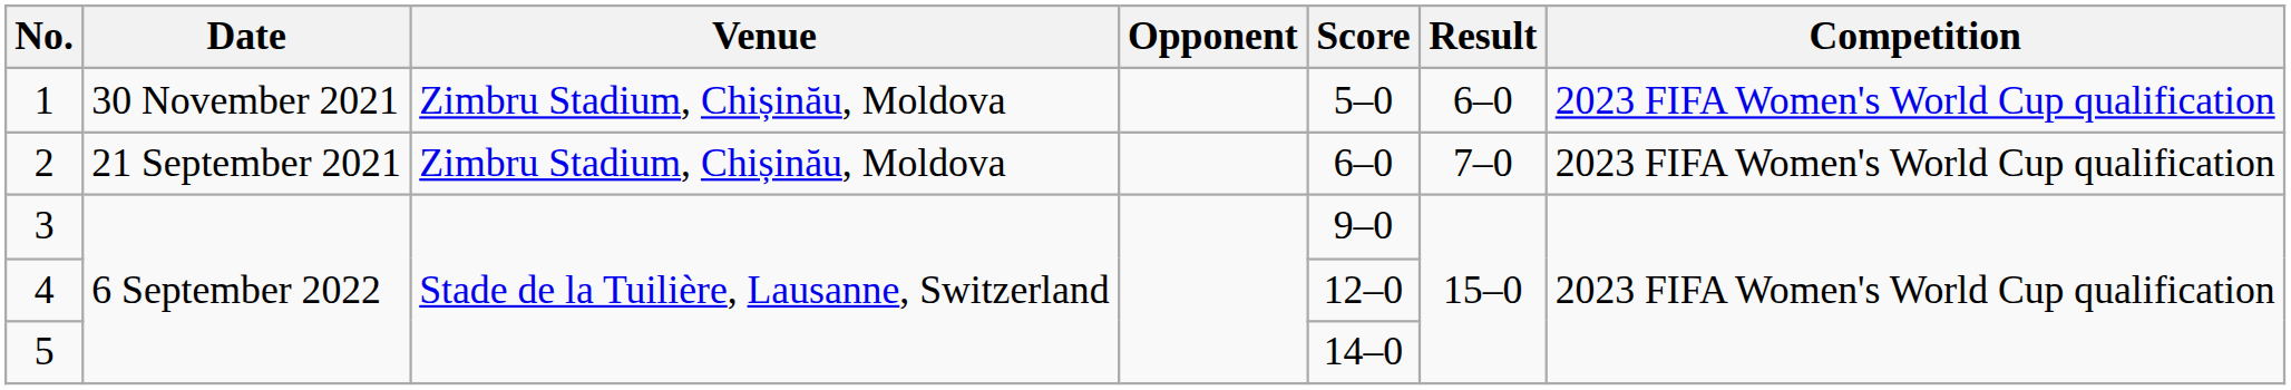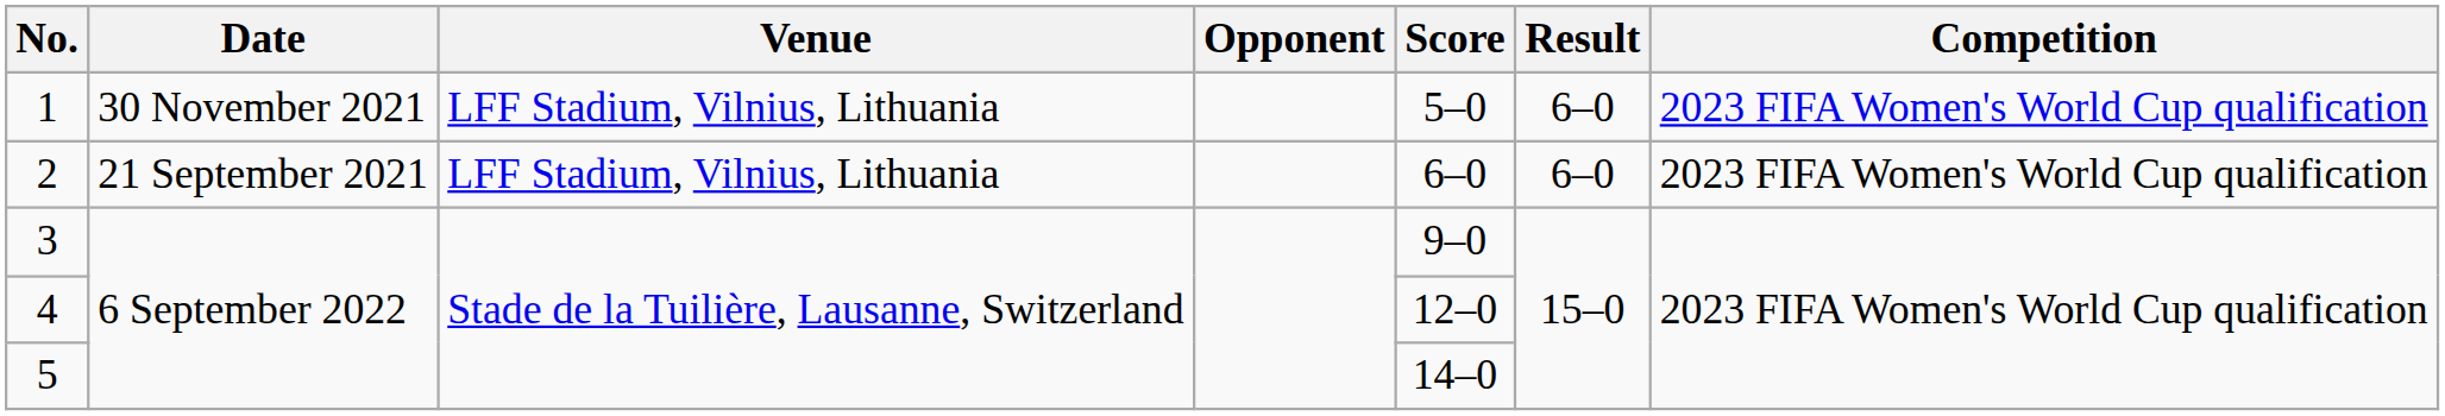1 | Venue: Zimbru Stadium, Chișinău, Moldova -> LFF Stadium, Vilnius, Lithuania
2 | Venue: Zimbru Stadium, Chișinău, Moldova -> LFF Stadium, Vilnius, Lithuania
2 | Result: 7–0 -> 6–0
